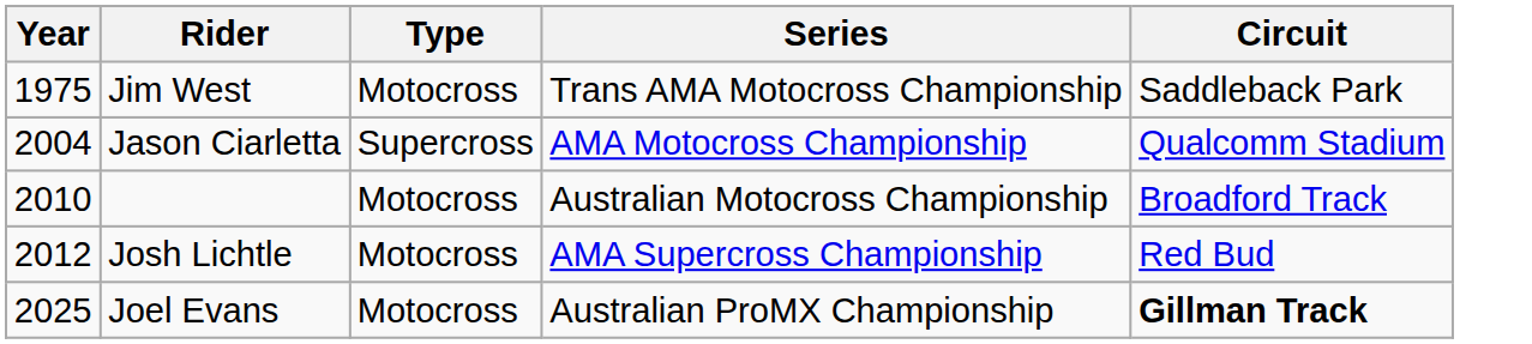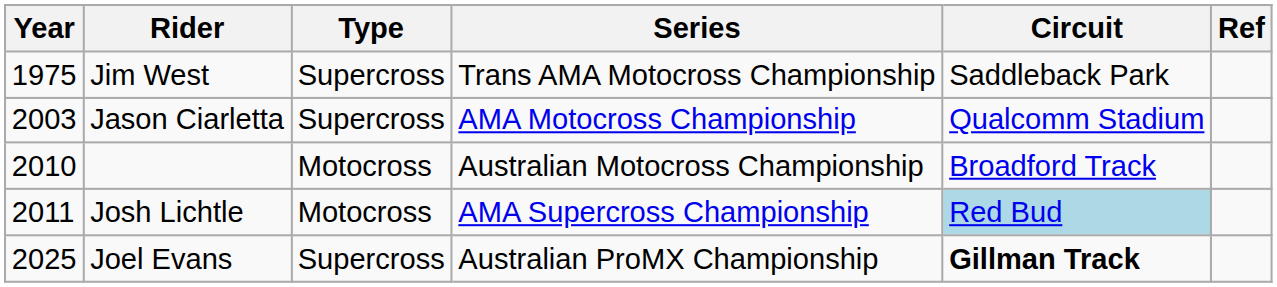+ column: Ref
Jim West | Type: Motocross -> Supercross
Jason Ciarletta | Year: 2004 -> 2003
Josh Lichtle | Year: 2012 -> 2011
Josh Lichtle | Circuit: no background -> lightblue background
Joel Evans | Type: Motocross -> Supercross
